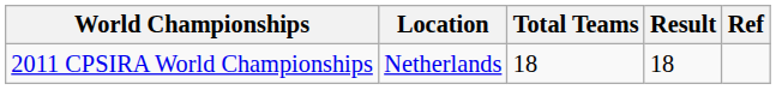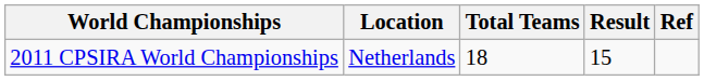2011 CPSIRA World Championships | Result: 18 -> 15
